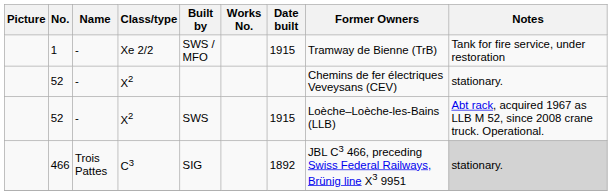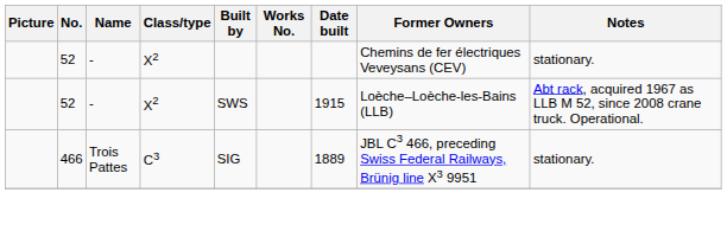- row: 1 | - | Xe 2/2 | SWS / MFO | 1915 | Tramway de Bienne (TrB) | Tank for fire service, under restoration
466 | Date built: 1892 -> 1889
466 | Notes: lightgrey background -> no background
